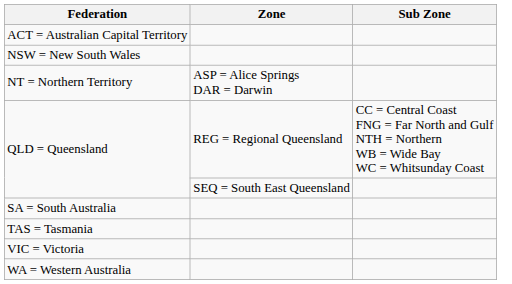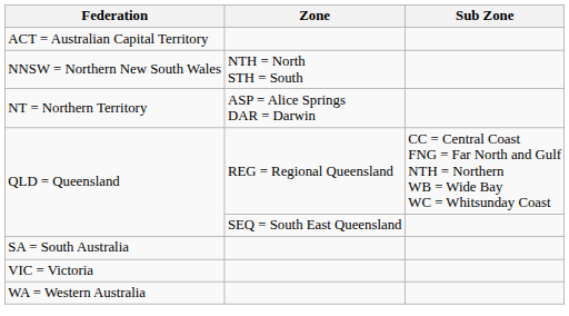- row: NSW = New South Wales
+ row: NNSW = Northern New South Wales | NTH = North STH = South
- row: TAS = Tasmania
